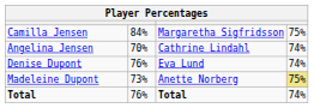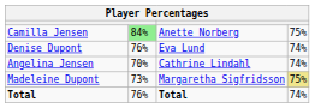Camilla Jensen | column 2: no background -> lightgreen background
Camilla Jensen | column 3: Margaretha Sigfridsson -> Anette Norberg
rows swapped: Angelina Jensen <-> Denise Dupont
Madeleine Dupont | column 3: Anette Norberg -> Margaretha Sigfridsson
